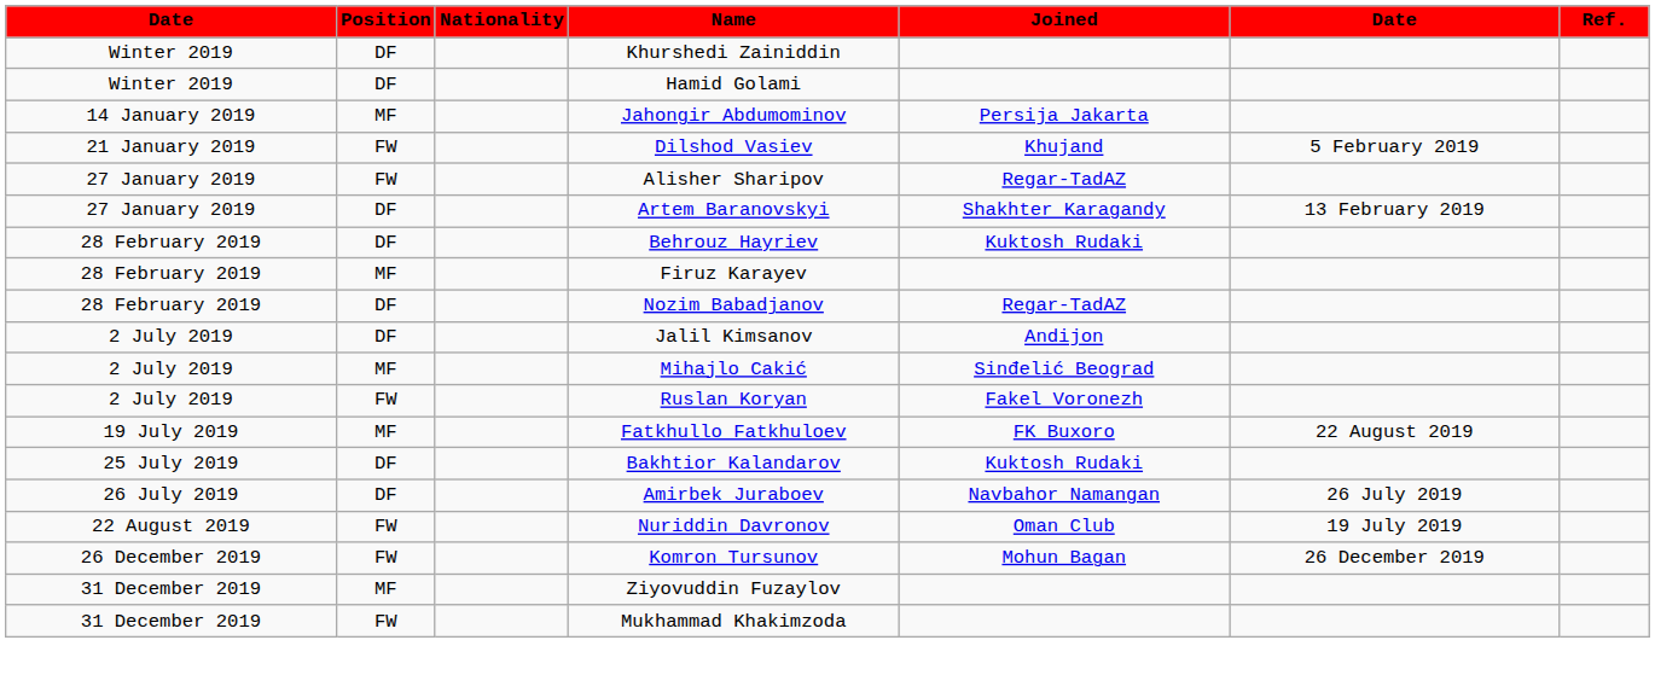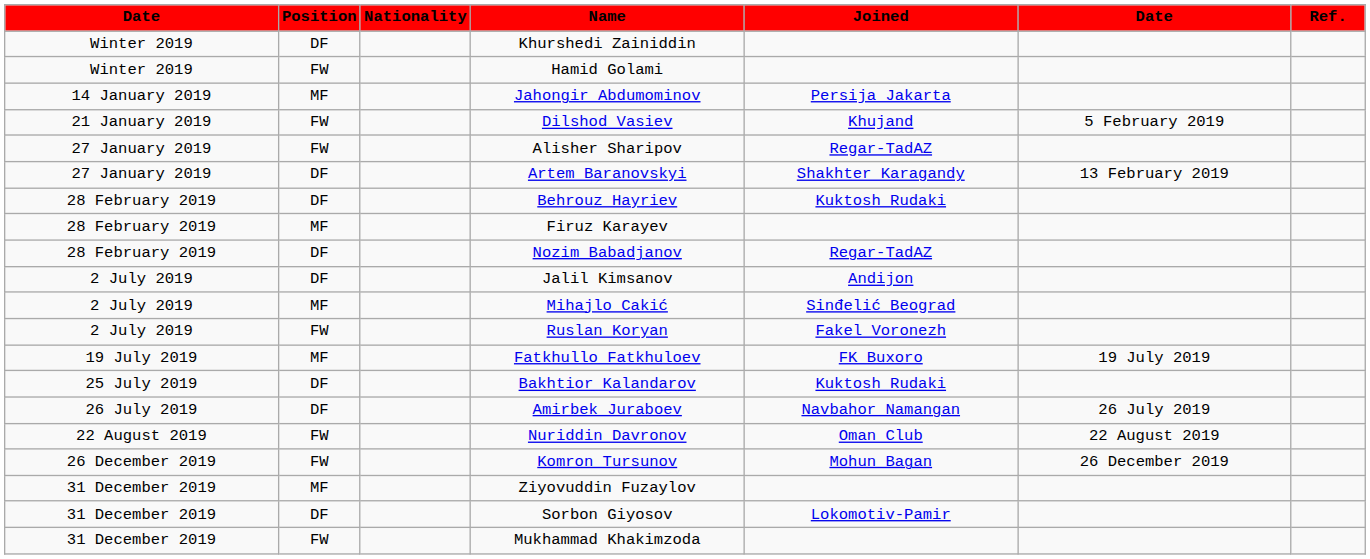Hamid Golami | Position: DF -> FW
Fatkhullo Fatkhuloev | column 6: 22 August 2019 -> 19 July 2019
Nuriddin Davronov | column 6: 19 July 2019 -> 22 August 2019
+ row: 31 December 2019 | DF | Sorbon Giyosov | Lokomotiv-Pamir
